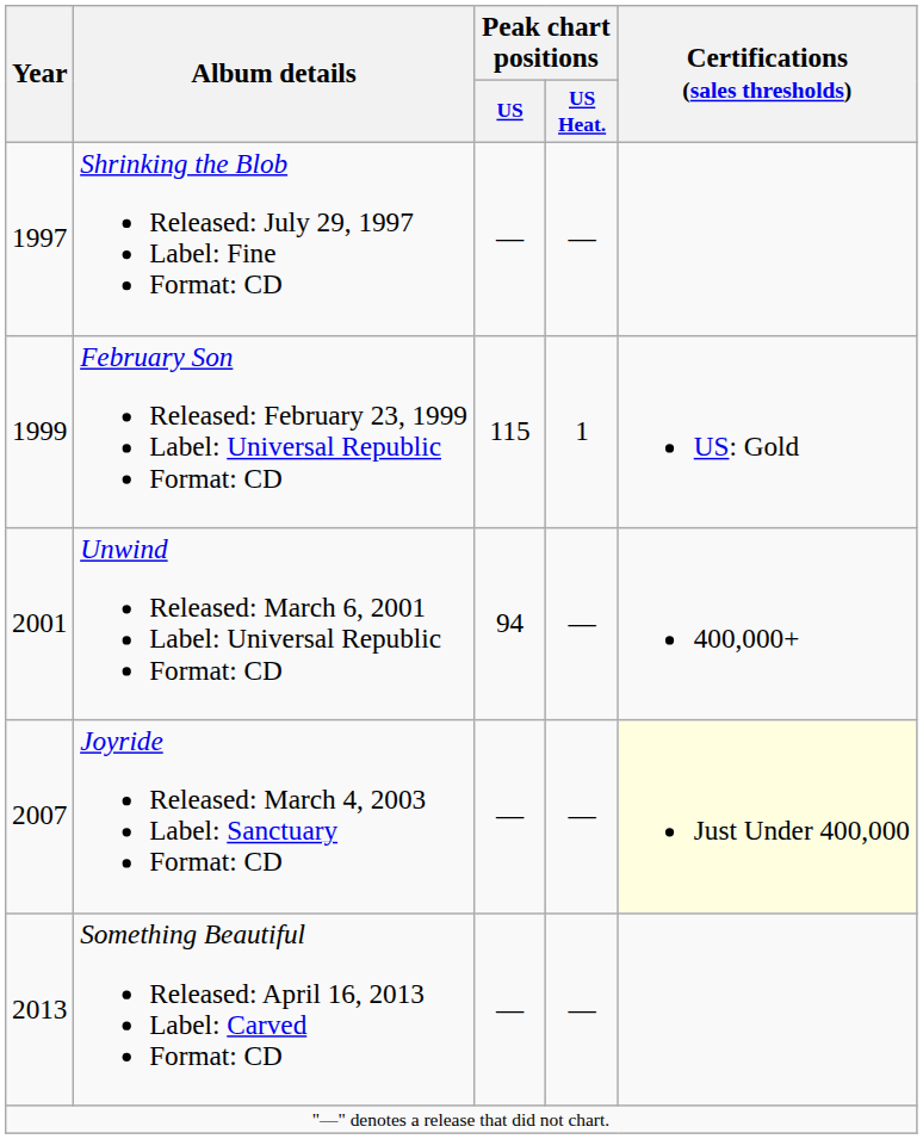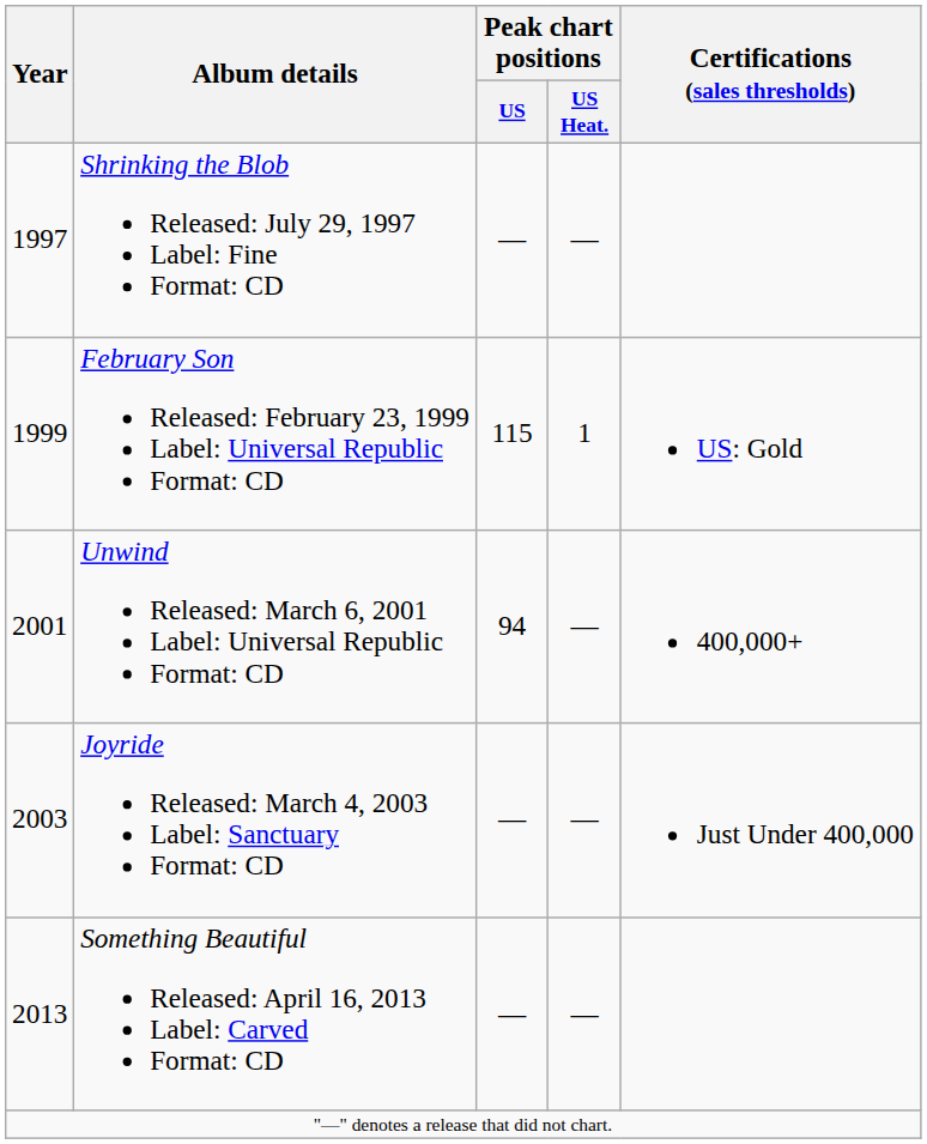Joyride Released: March 4, 2003 Label: Sanctuary Format: CD | Year: 2007 -> 2003
Joyride Released: March 4, 2003 Label: Sanctuary Format: CD | Certifications (sales thresholds): lightyellow background -> no background
